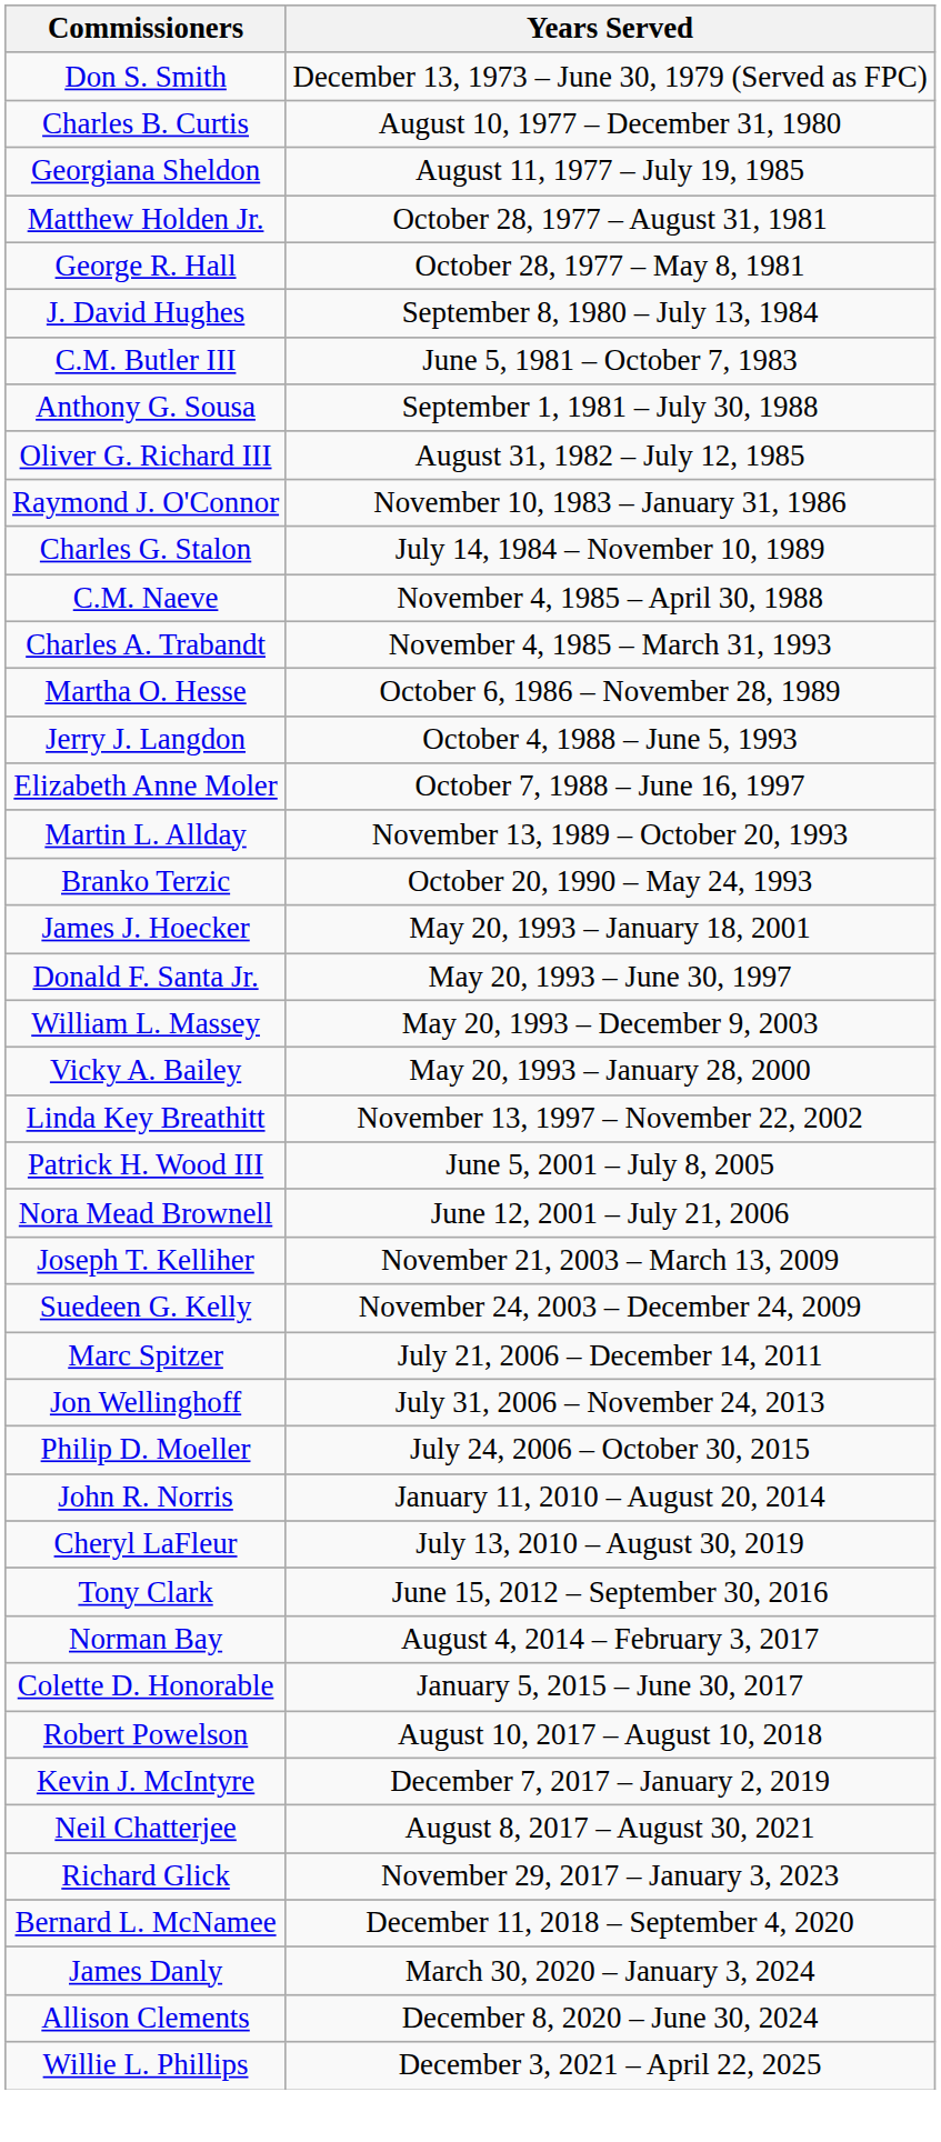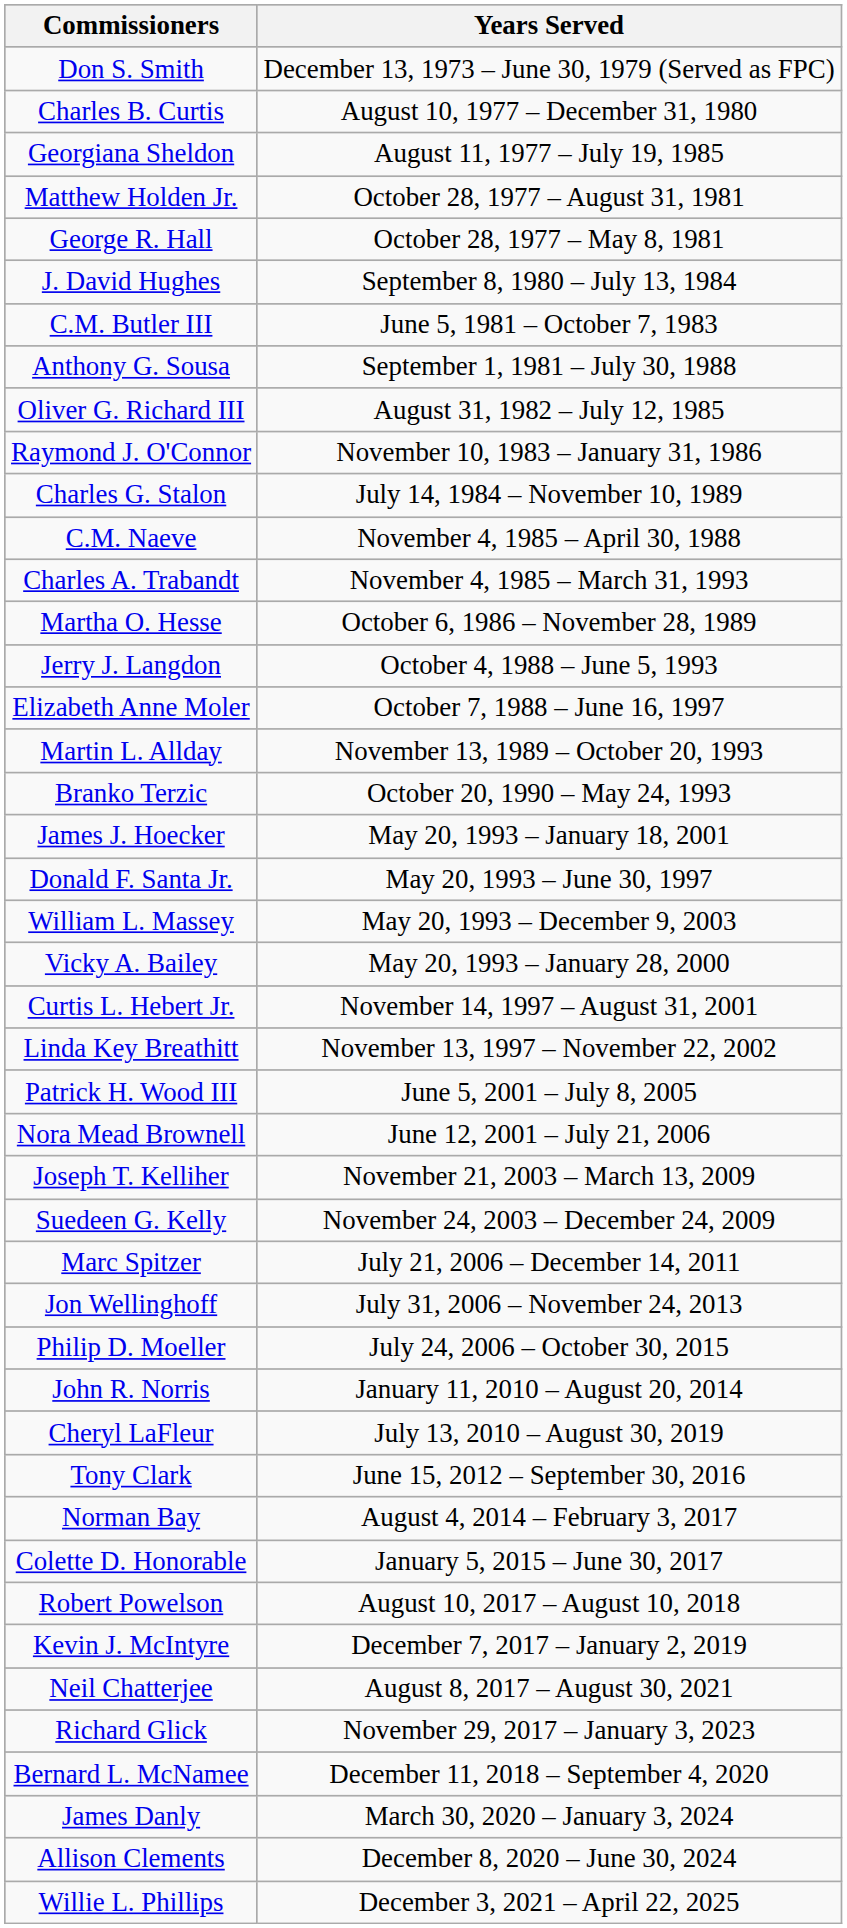+ row: Curtis L. Hebert Jr. | November 14, 1997 – August 31, 2001
